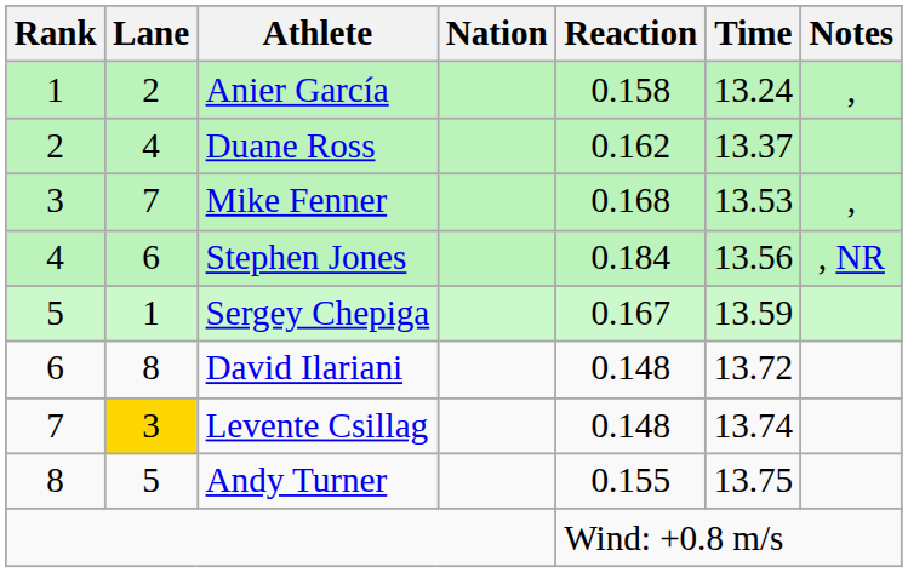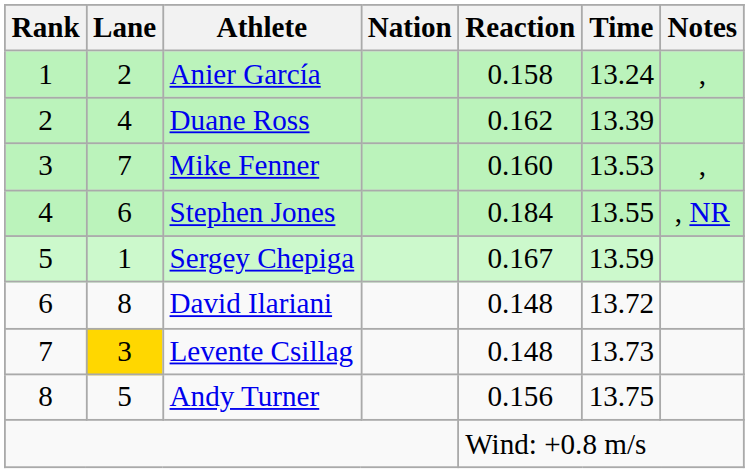Duane Ross | Time: 13.37 -> 13.39
Mike Fenner | Reaction: 0.168 -> 0.160
Stephen Jones | Time: 13.56 -> 13.55
Levente Csillag | Time: 13.74 -> 13.73
Andy Turner | Reaction: 0.155 -> 0.156
